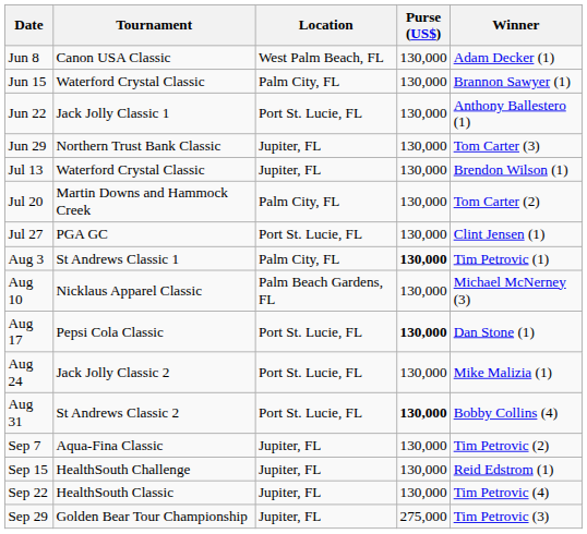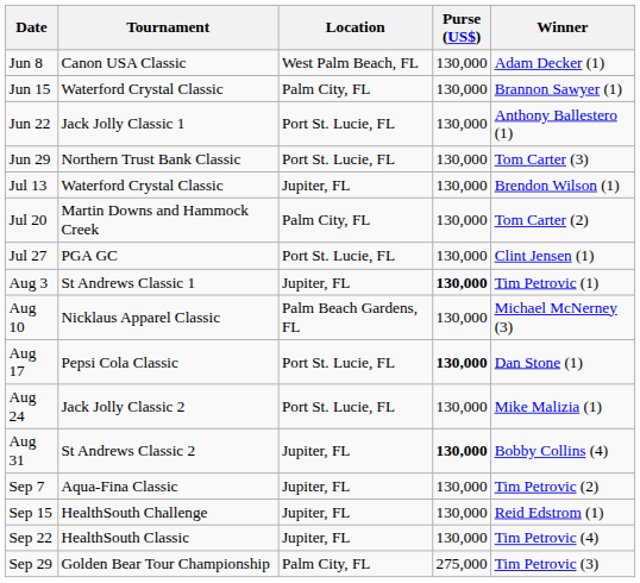Jun 29 | Location: Jupiter, FL -> Port St. Lucie, FL
Aug 3 | Location: Palm City, FL -> Jupiter, FL
Aug 31 | Location: Port St. Lucie, FL -> Jupiter, FL
Sep 29 | Location: Jupiter, FL -> Palm City, FL
